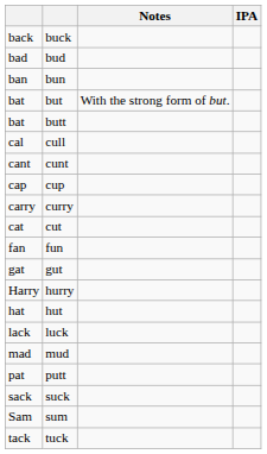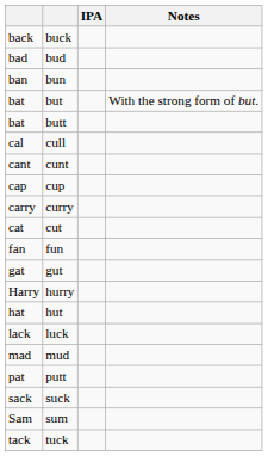columns swapped: IPA <-> Notes
